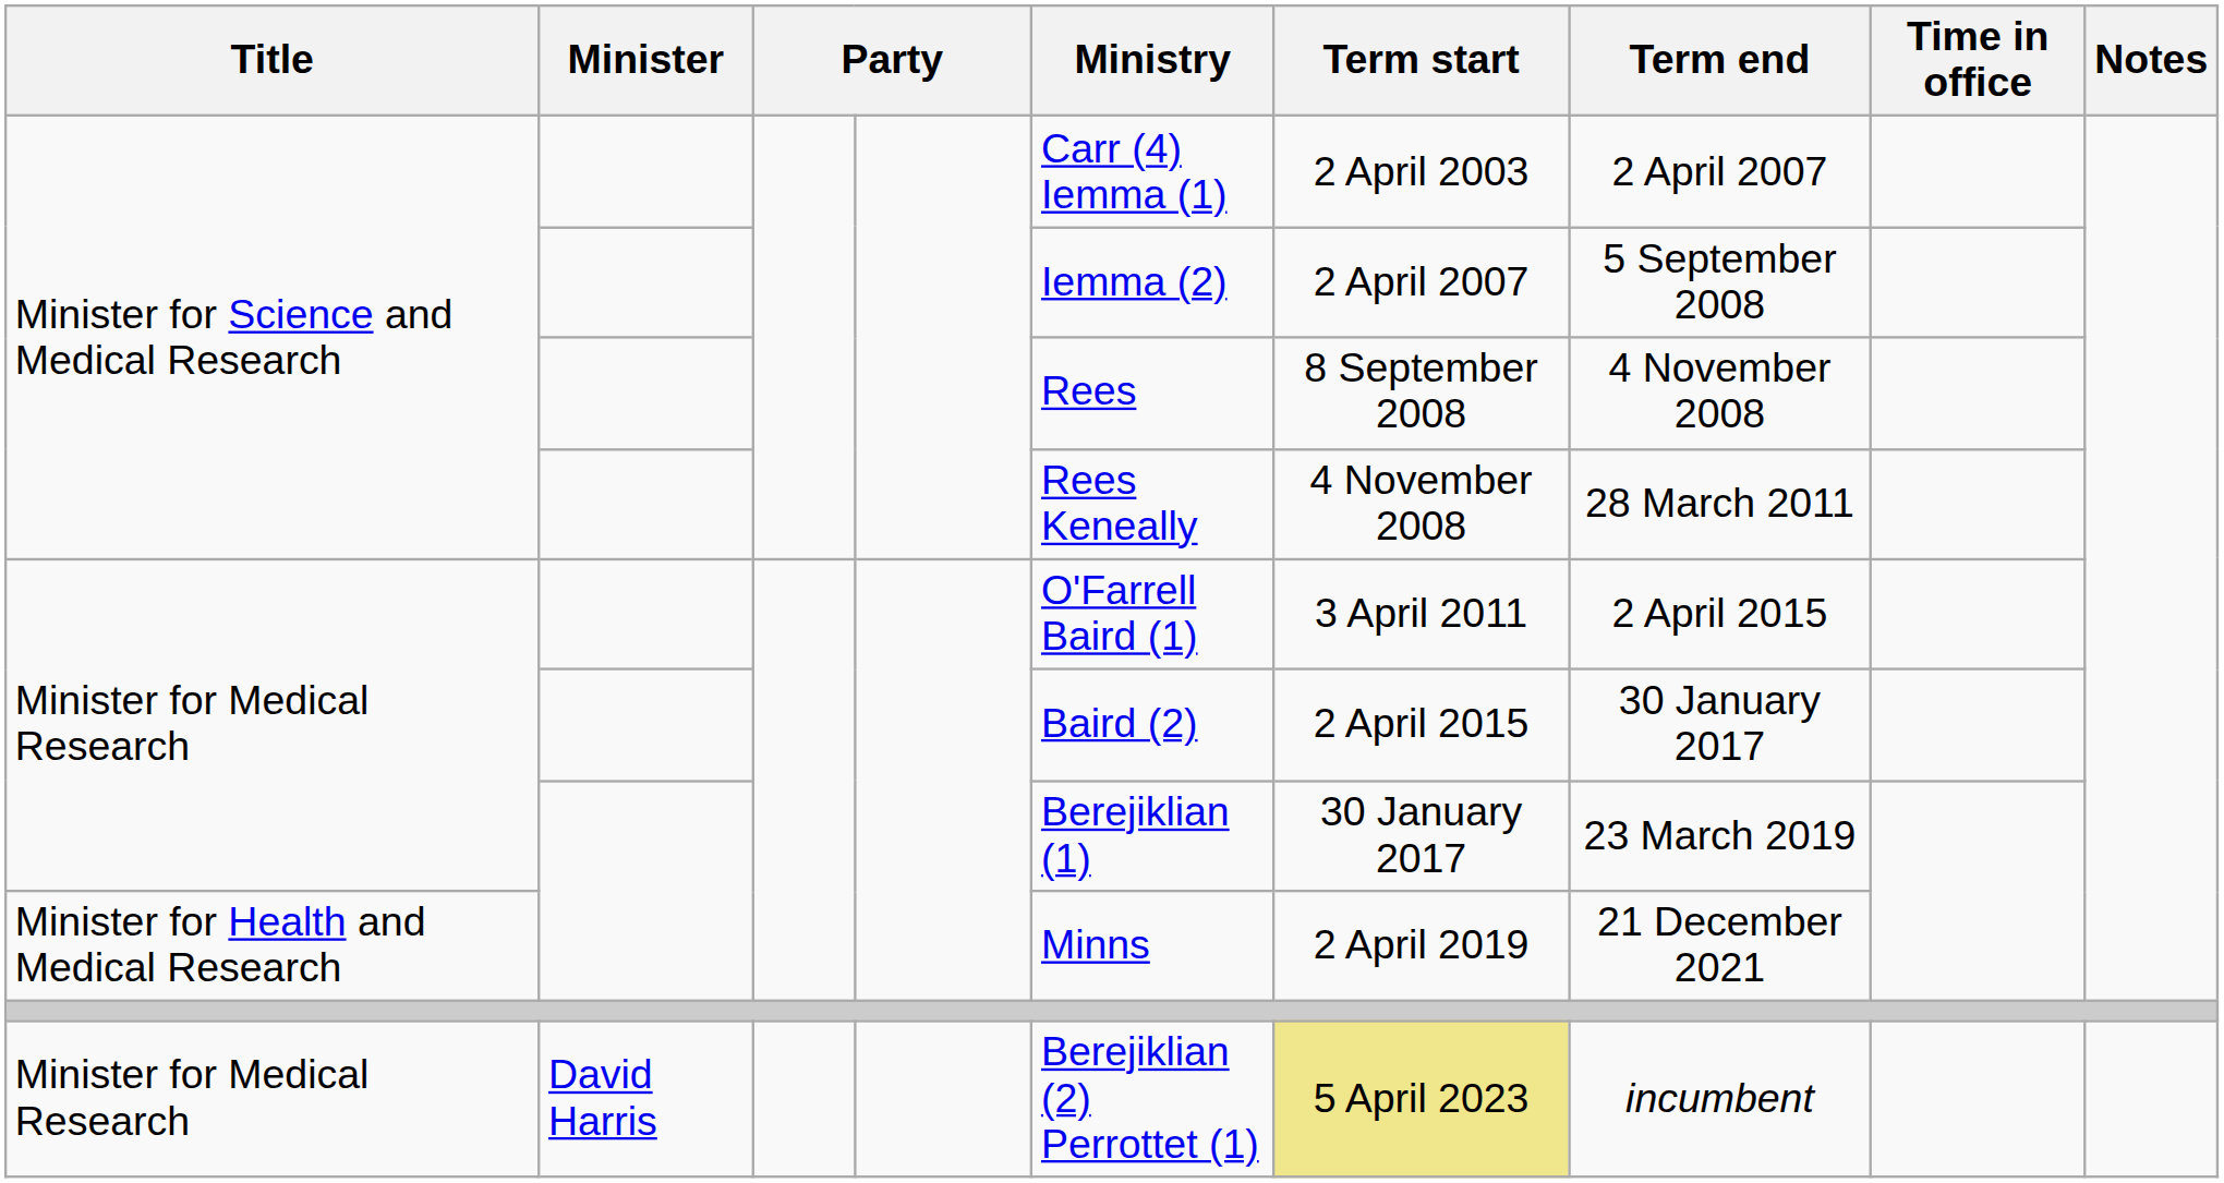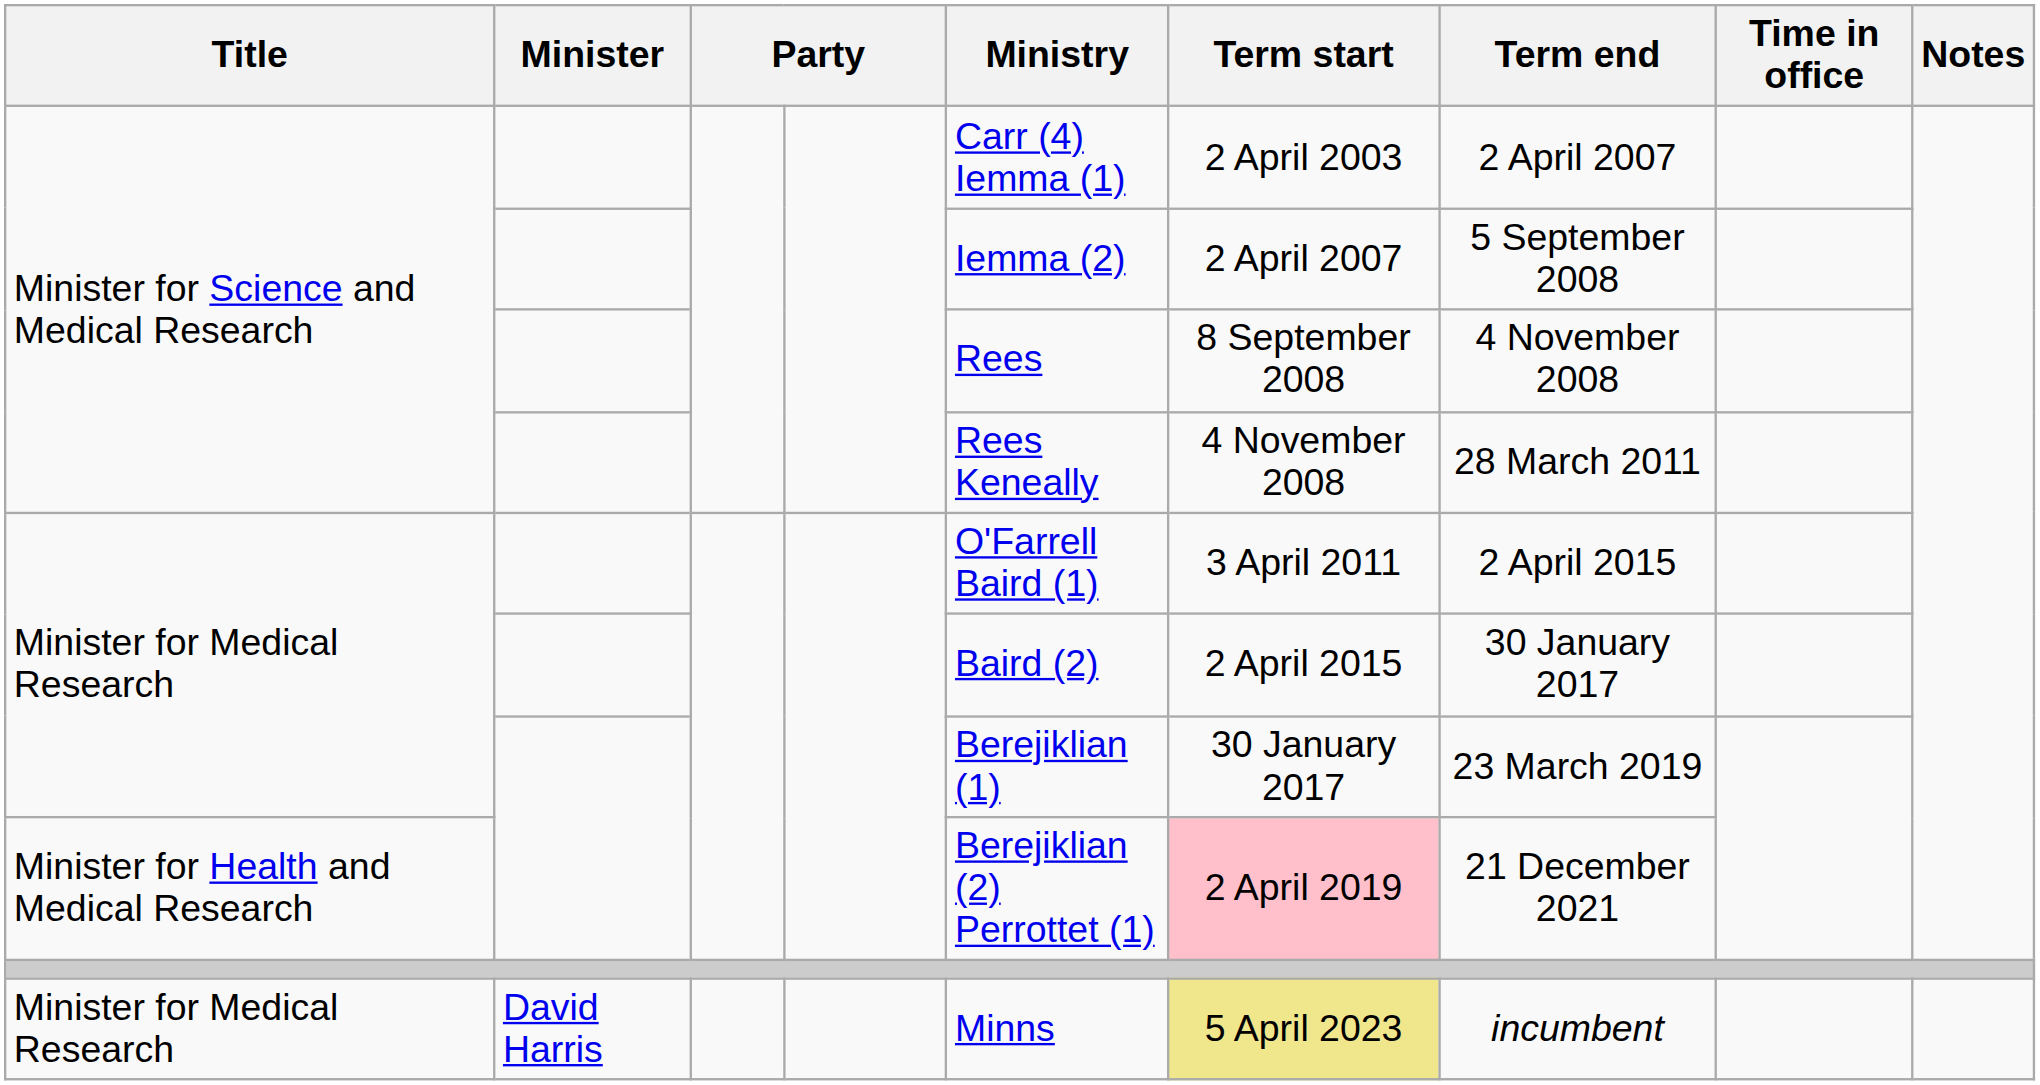Minister for Health and Medical Research | Ministry: Minns -> Berejiklian (2) Perrottet (1)
Minister for Health and Medical Research | Term start: no background -> pink background
Minister for Medical Research / David Harris | Ministry: Berejiklian (2) Perrottet (1) -> Minns
